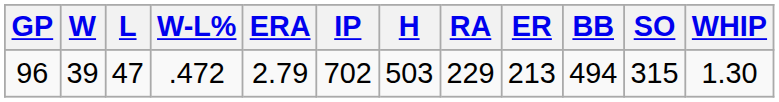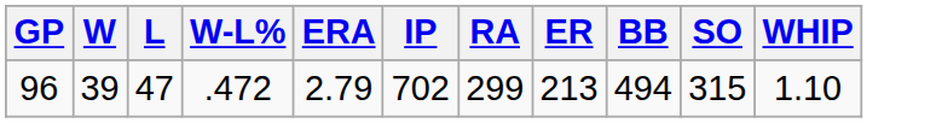- column: H | 503
96 | RA: 229 -> 299
96 | WHIP: 1.30 -> 1.10
